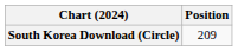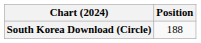South Korea Download (Circle) | Position: 209 -> 188
